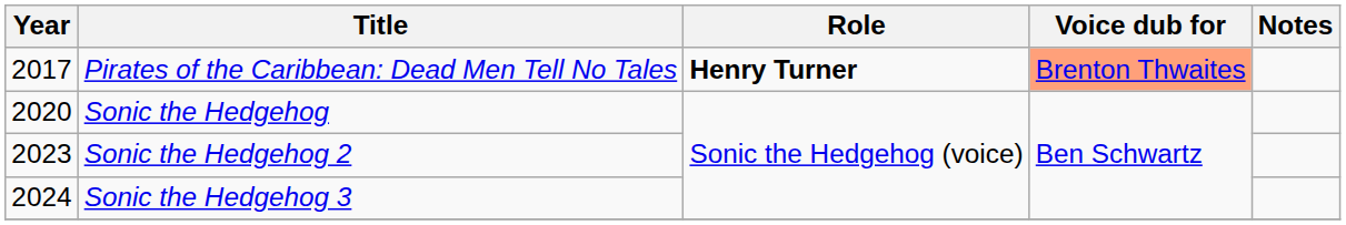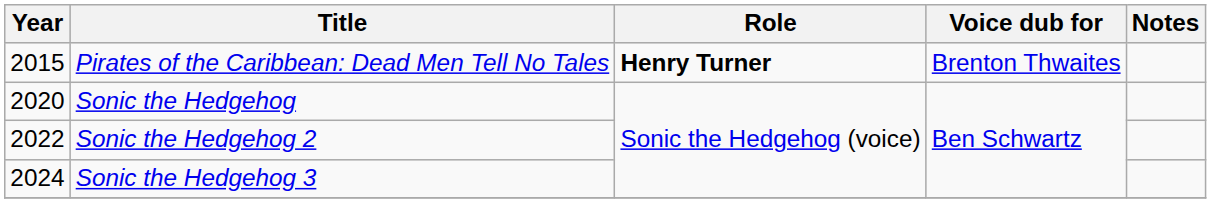Pirates of the Caribbean: Dead Men Tell No Tales | Year: 2017 -> 2015
Pirates of the Caribbean: Dead Men Tell No Tales | Voice dub for: lightsalmon background -> no background
Sonic the Hedgehog 2 | Year: 2023 -> 2022
